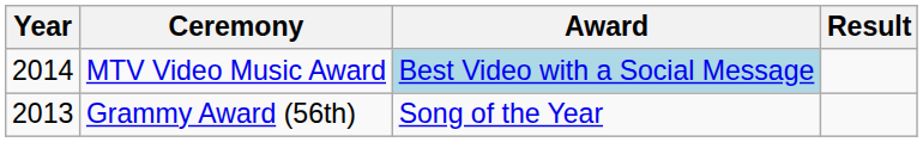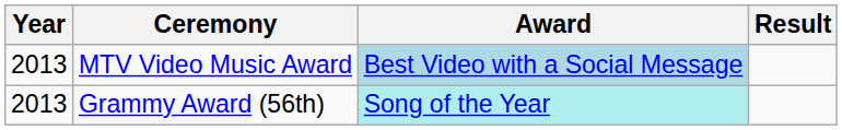MTV Video Music Award | Year: 2014 -> 2013
Grammy Award (56th) | Award: no background -> paleturquoise background
